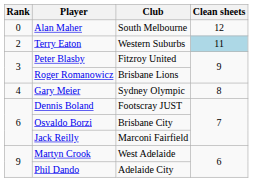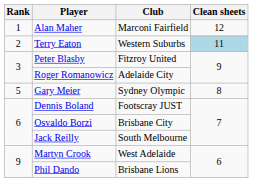Alan Maher | Rank: 0 -> 1
Alan Maher | Club: South Melbourne -> Marconi Fairfield
Roger Romanowicz | Club: Brisbane Lions -> Adelaide City
Gary Meier | Rank: 4 -> 5
Jack Reilly | Club: Marconi Fairfield -> South Melbourne
Phil Dando | Club: Adelaide City -> Brisbane Lions
